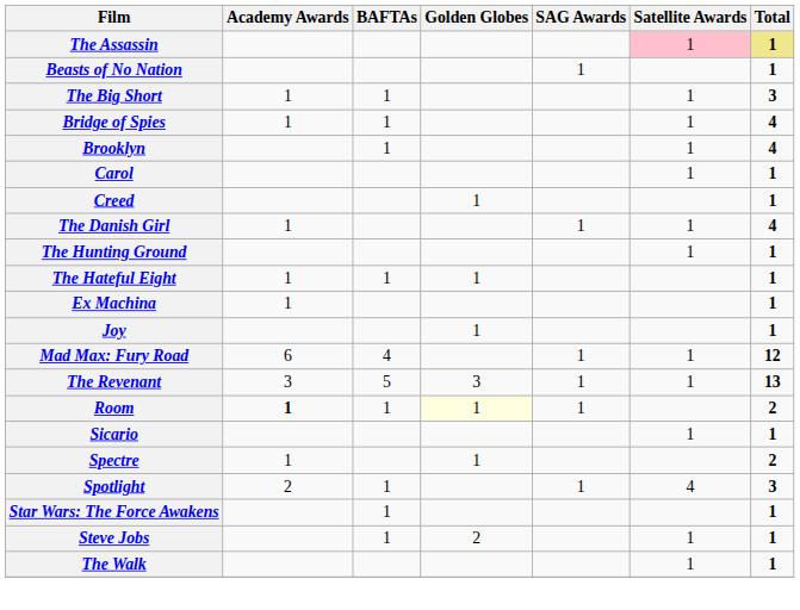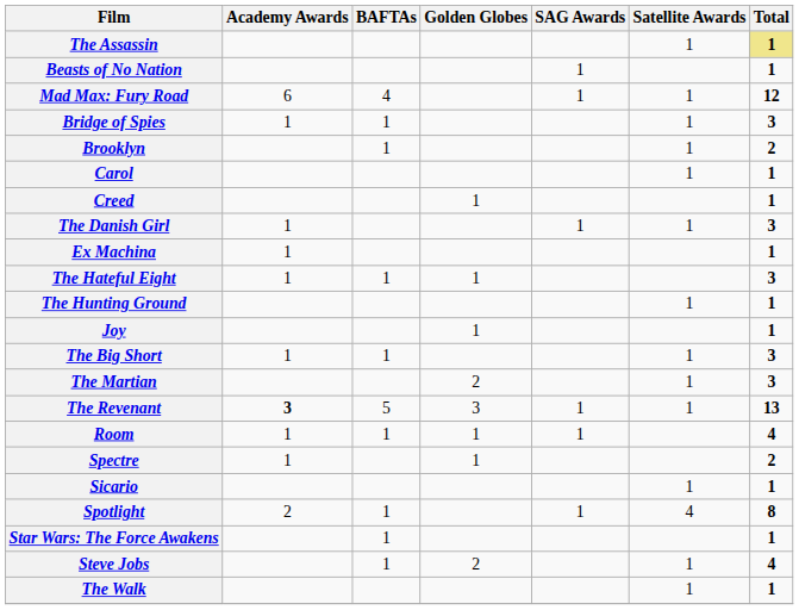The Assassin | Satellite Awards: pink background -> no background
rows swapped: The Big Short <-> Mad Max: Fury Road
Bridge of Spies | Total: 4 -> 3
Brooklyn | Total: 4 -> 2
The Danish Girl | Total: 4 -> 3
rows swapped: Ex Machina <-> The Hunting Ground
The Hateful Eight | Total: 1 -> 3
+ row: The Martian | 2 | 1 | 3
The Revenant | Academy Awards: normal -> bold
Room | Academy Awards: bold -> normal
Room | Golden Globes: lightyellow background -> no background
Room | Total: 2 -> 4
rows swapped: Sicario <-> Spectre
Spotlight | Total: 3 -> 8
Steve Jobs | Total: 1 -> 4
